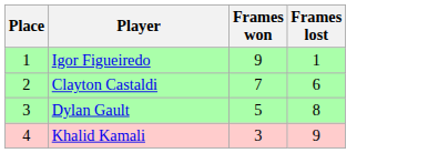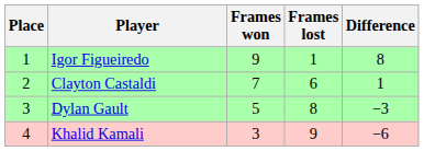+ column: Difference | 8 | 1 | −3 | −6
